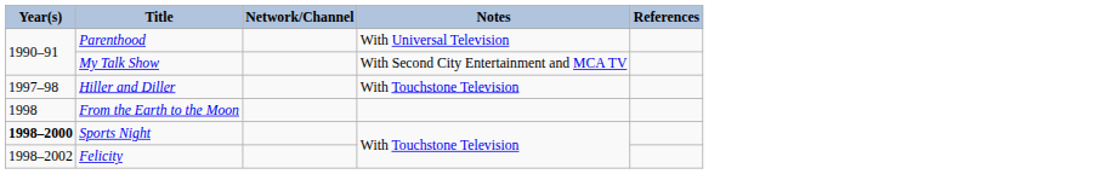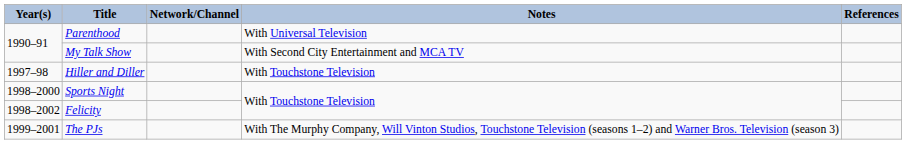- row: 1998 | From the Earth to the Moon
Sports Night | Year(s): bold -> normal
+ row: 1999–2001 | The PJs | With The Murphy Company, Will Vinton Studios, Touchstone Television (seasons 1–2) and Warner Bros. Television (season 3)
